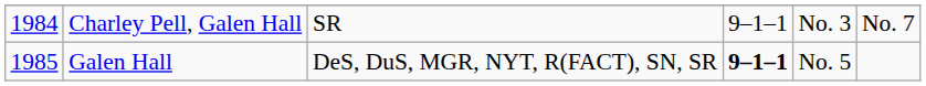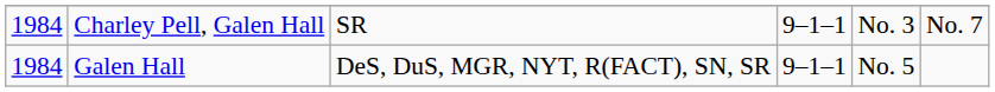Galen Hall | column 1: 1985 -> 1984
Galen Hall | column 4: bold -> normal
